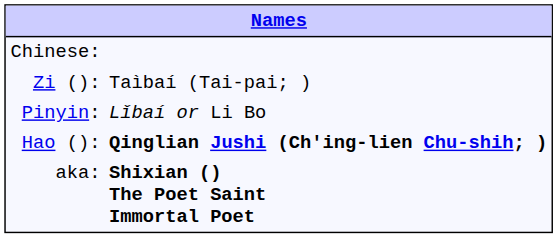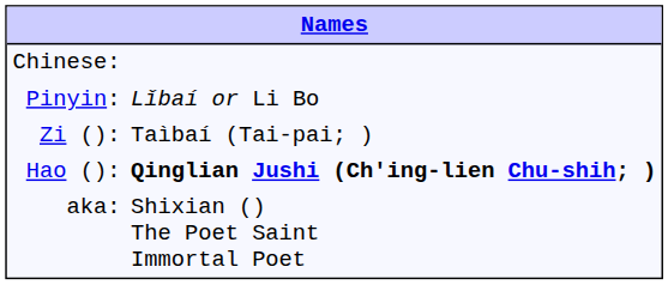rows swapped: Pinyin: <-> Zi ():
aka: | column 2: bold -> normal
